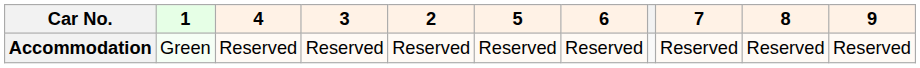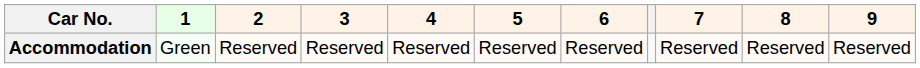columns swapped: 2 <-> 4
